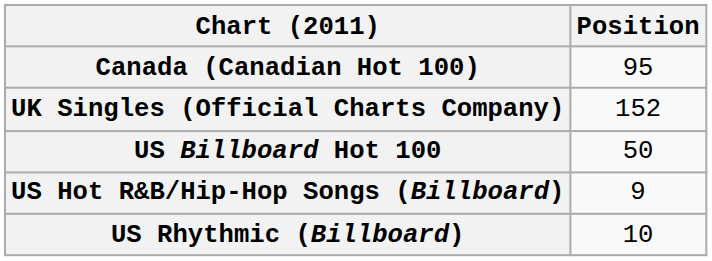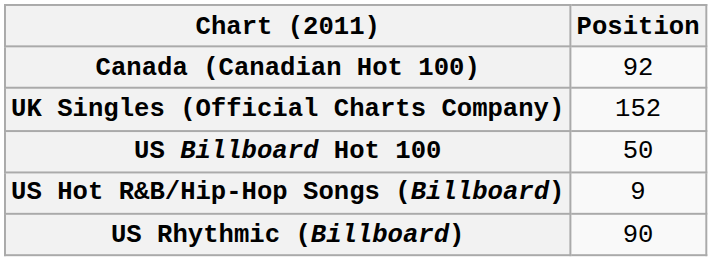Canada (Canadian Hot 100) | Position: 95 -> 92
US Rhythmic (Billboard) | Position: 10 -> 90
